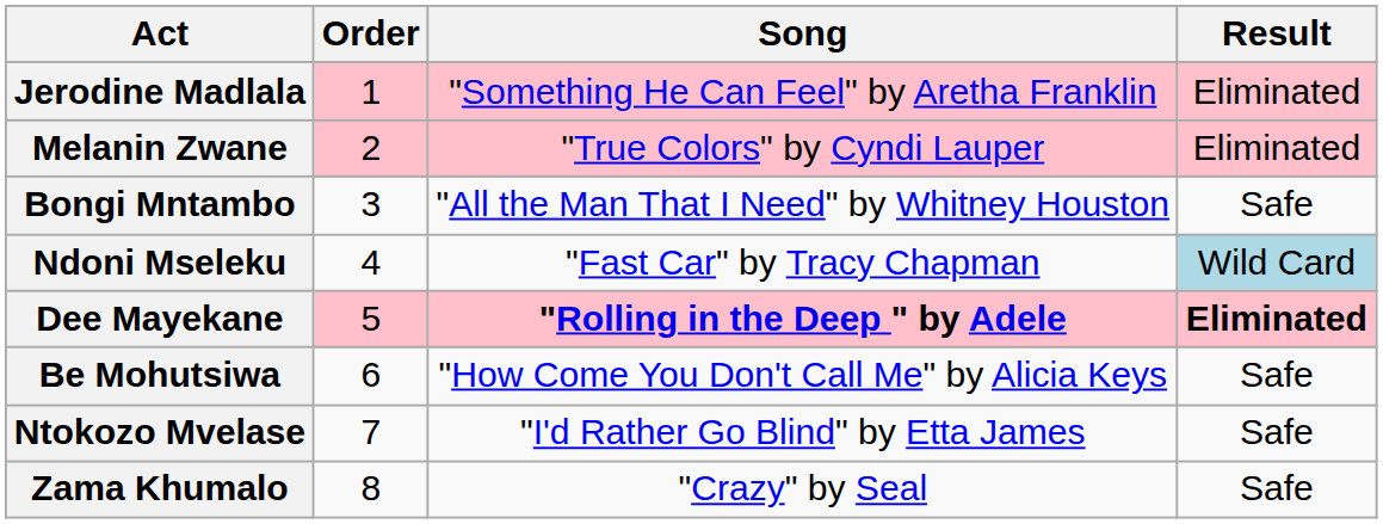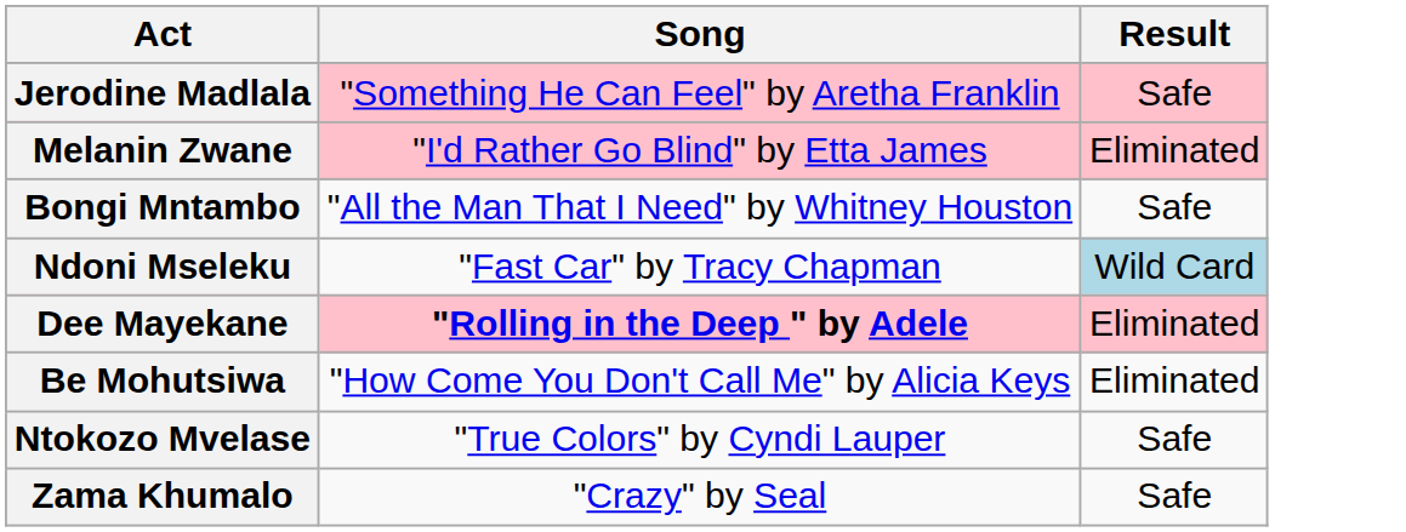- column: Order | 1 | 2 | 3 | 4 | 5 | 6 | 7 | 8
Jerodine Madlala | Result: Eliminated -> Safe
Melanin Zwane | Song: "True Colors" by Cyndi Lauper -> "I'd Rather Go Blind" by Etta James
Dee Mayekane | Result: bold -> normal
Be Mohutsiwa | Result: Safe -> Eliminated
Ntokozo Mvelase | Song: "I'd Rather Go Blind" by Etta James -> "True Colors" by Cyndi Lauper
